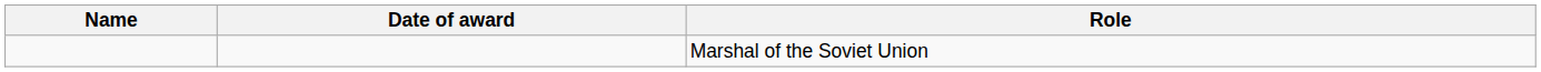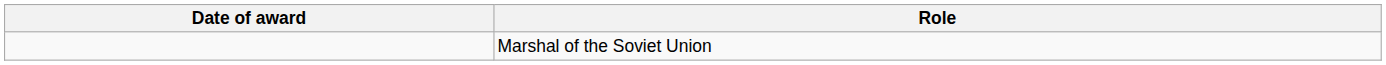- column: Name
